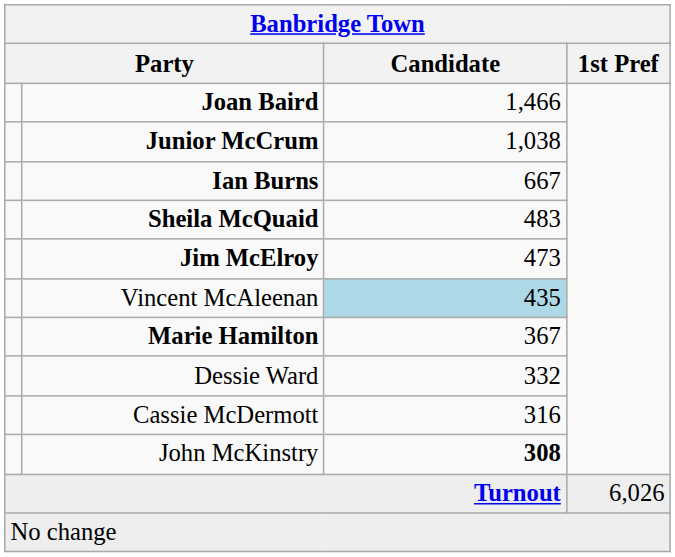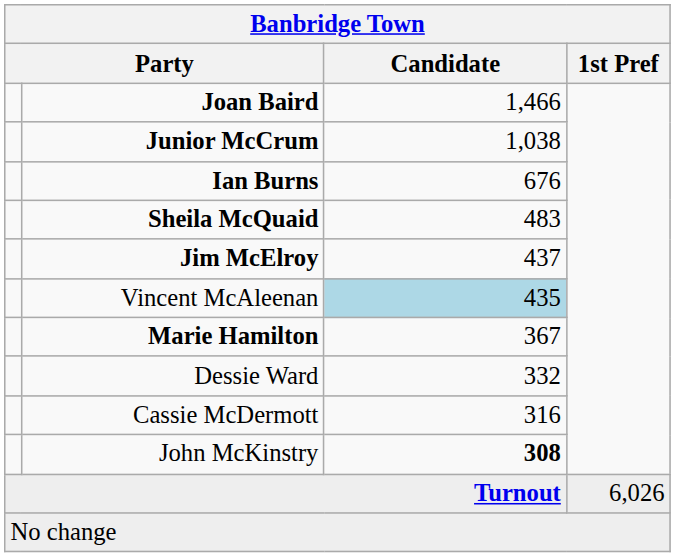Ian Burns | Candidate: 667 -> 676
Jim McElroy | Candidate: 473 -> 437
